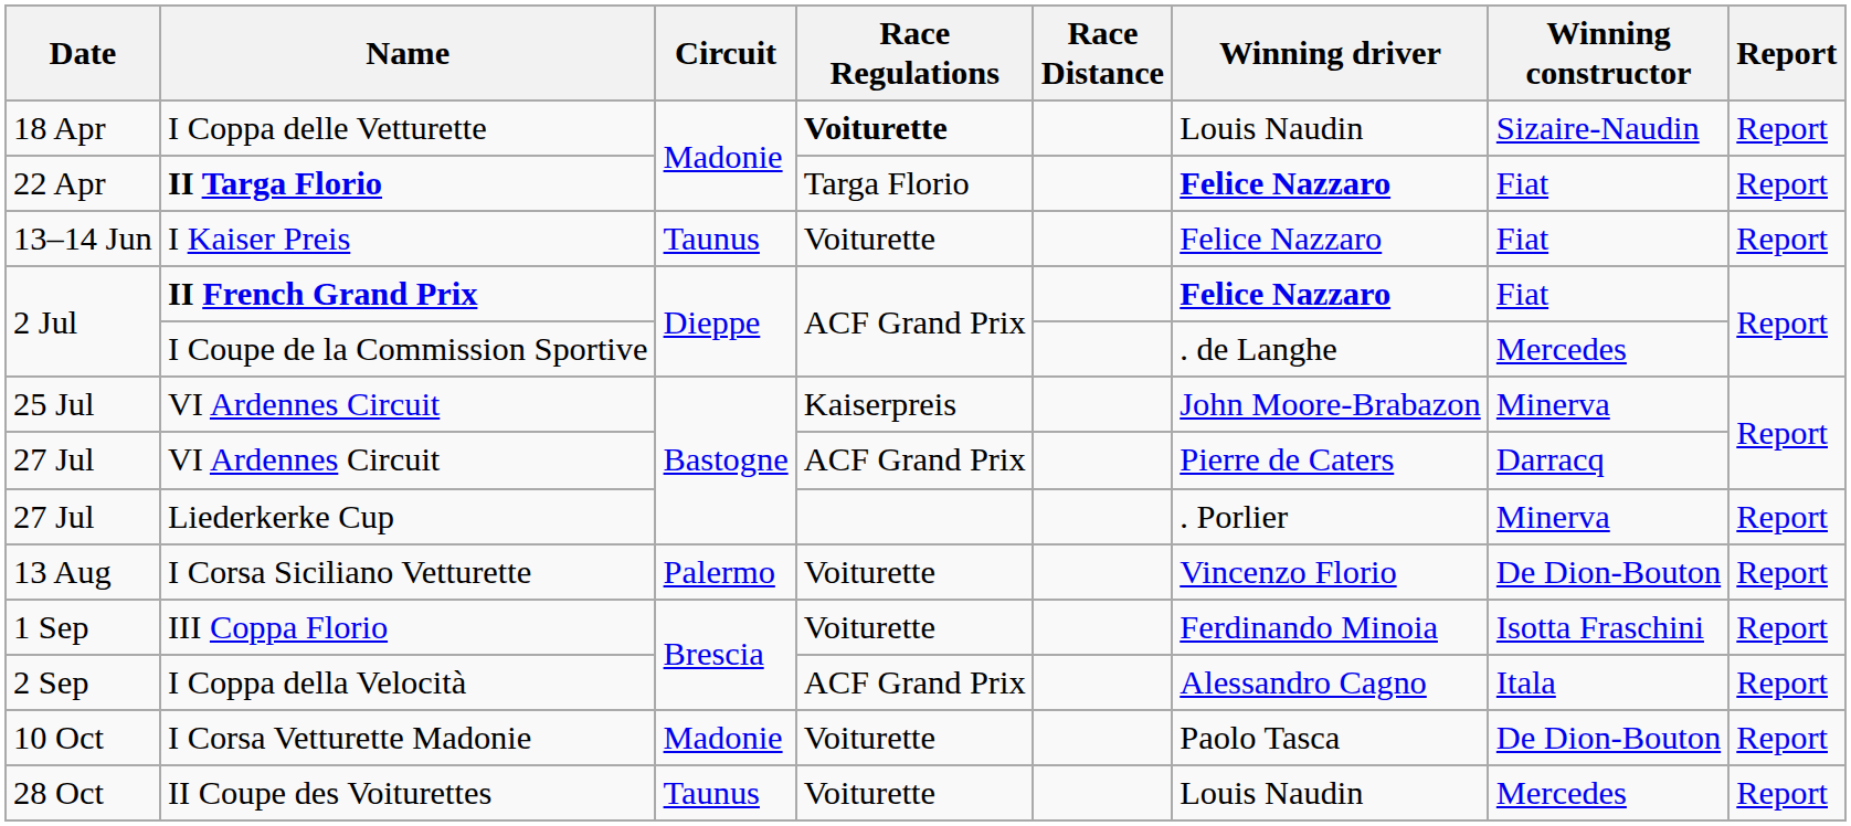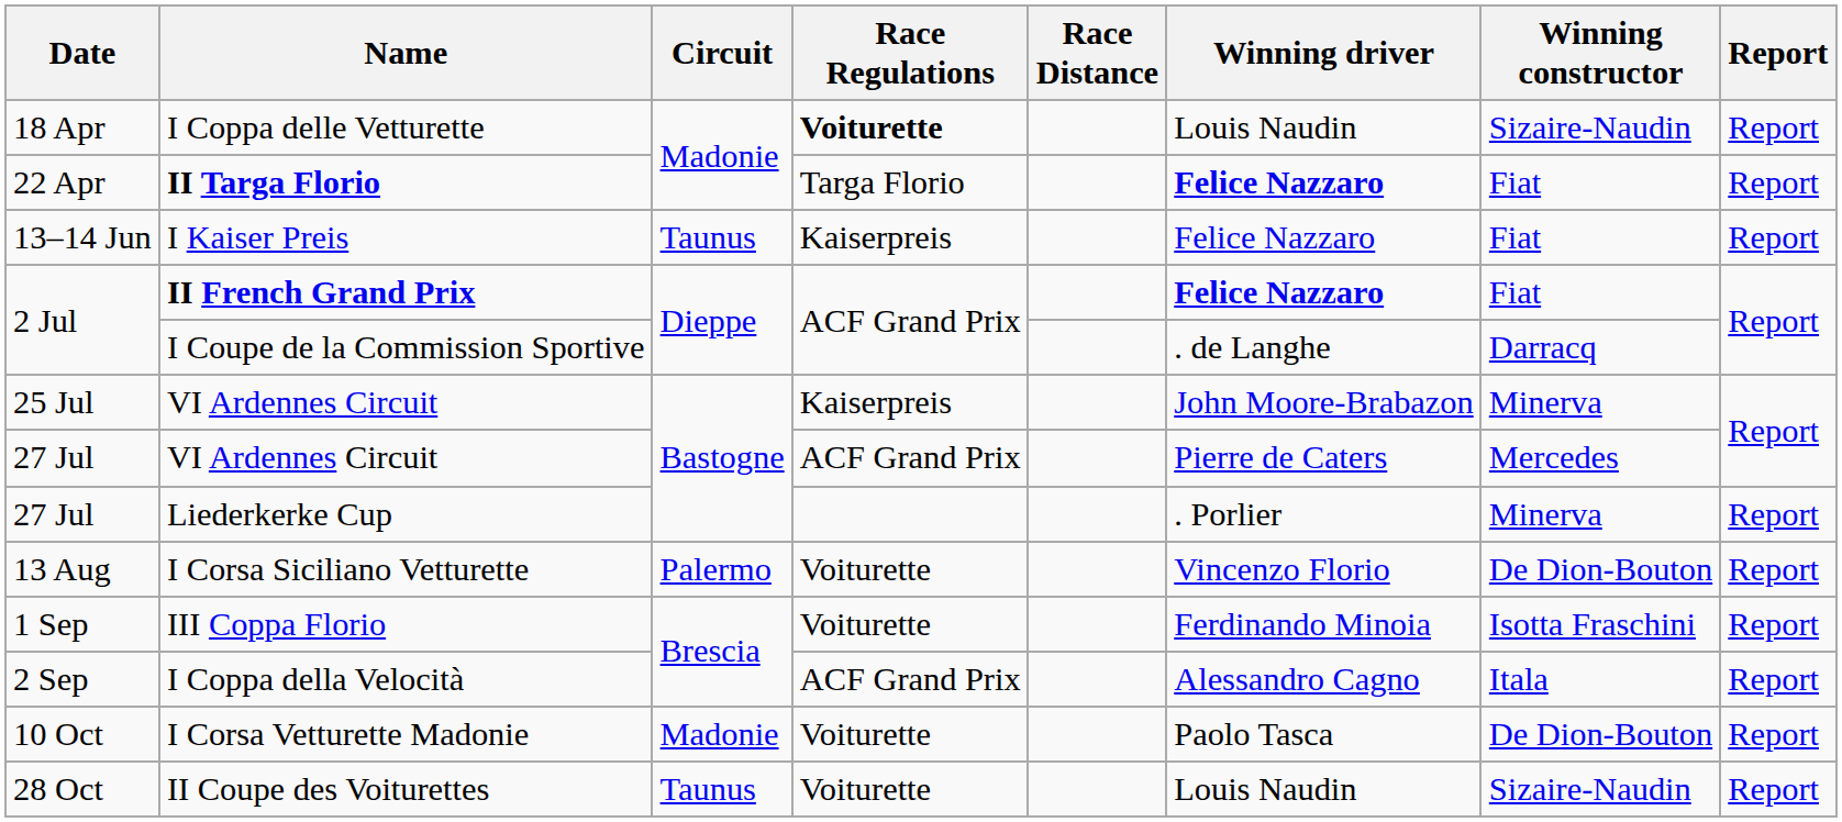I Kaiser Preis | Race Regulations: Voiturette -> Kaiserpreis
I Coupe de la Commission Sportive | Winning constructor: Mercedes -> Darracq
27 Jul / VI Ardennes Circuit | Winning constructor: Darracq -> Mercedes
II Coupe des Voiturettes | Winning constructor: Mercedes -> Sizaire-Naudin
